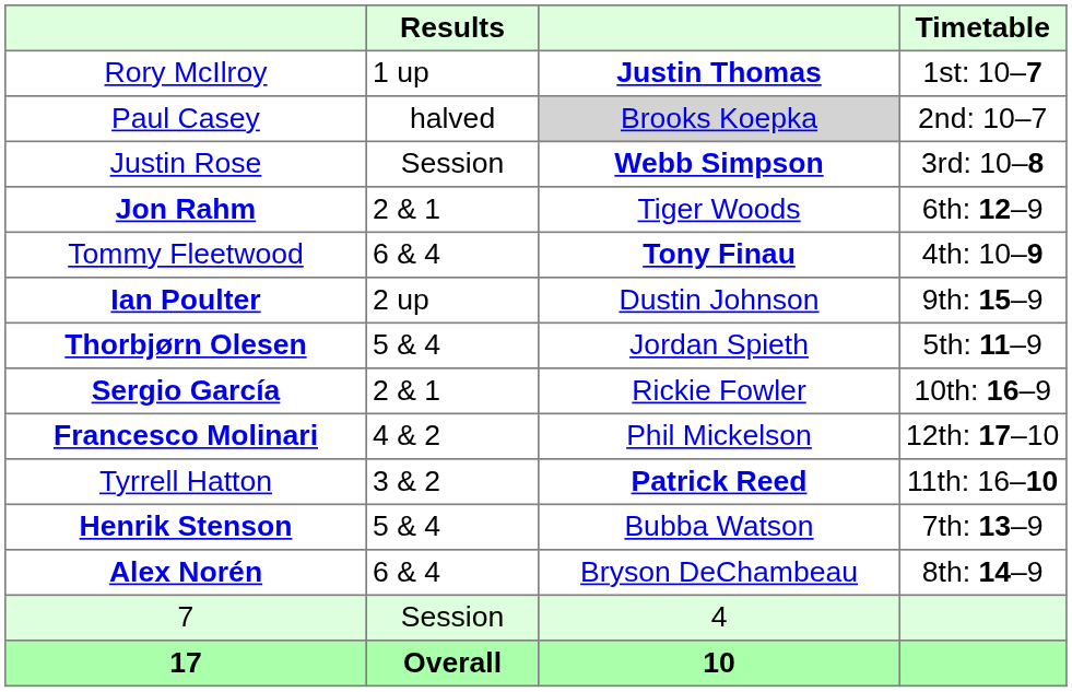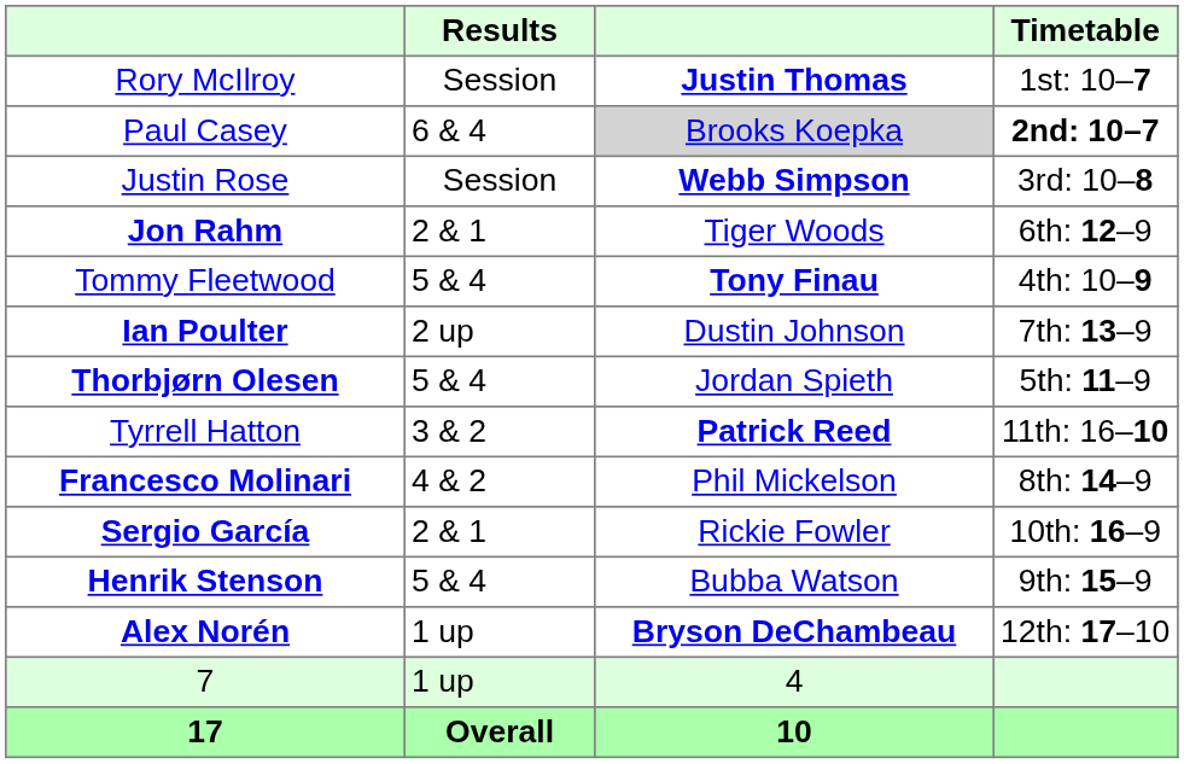Rory McIlroy | Results: 1 up -> Session
Paul Casey | Results: halved -> 6 & 4
Paul Casey | Timetable: normal -> bold
Tommy Fleetwood | Results: 6 & 4 -> 5 & 4
Ian Poulter | Timetable: 9th: 15–9 -> 7th: 13–9
rows swapped: Sergio García <-> Tyrrell Hatton
Francesco Molinari | Timetable: 12th: 17–10 -> 8th: 14–9
Henrik Stenson | Timetable: 7th: 13–9 -> 9th: 15–9
Alex Norén | Results: 6 & 4 -> 1 up
Alex Norén | column 3: normal -> bold
Alex Norén | Timetable: 8th: 14–9 -> 12th: 17–10
7 | Results: Session -> 1 up
